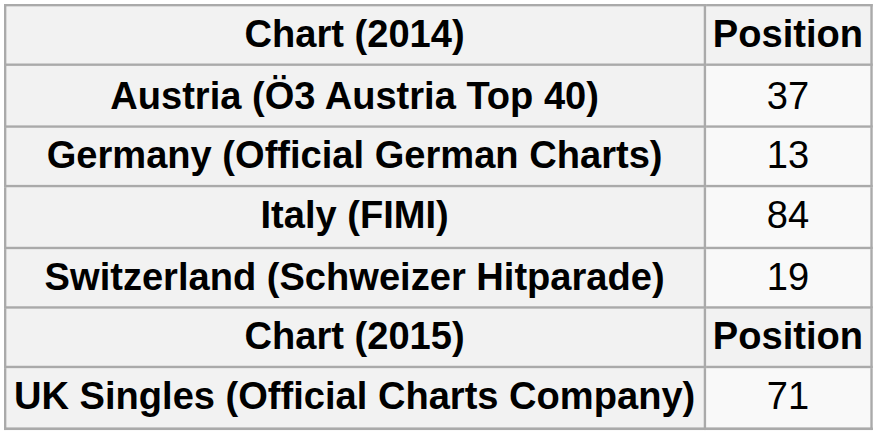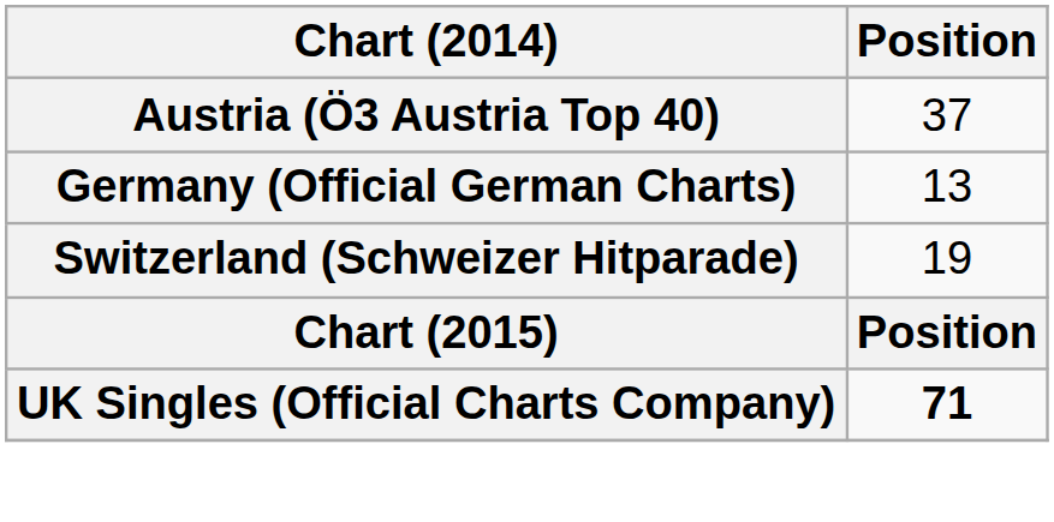- row: Italy (FIMI) | 84
UK Singles (Official Charts Company) | Position: normal -> bold
